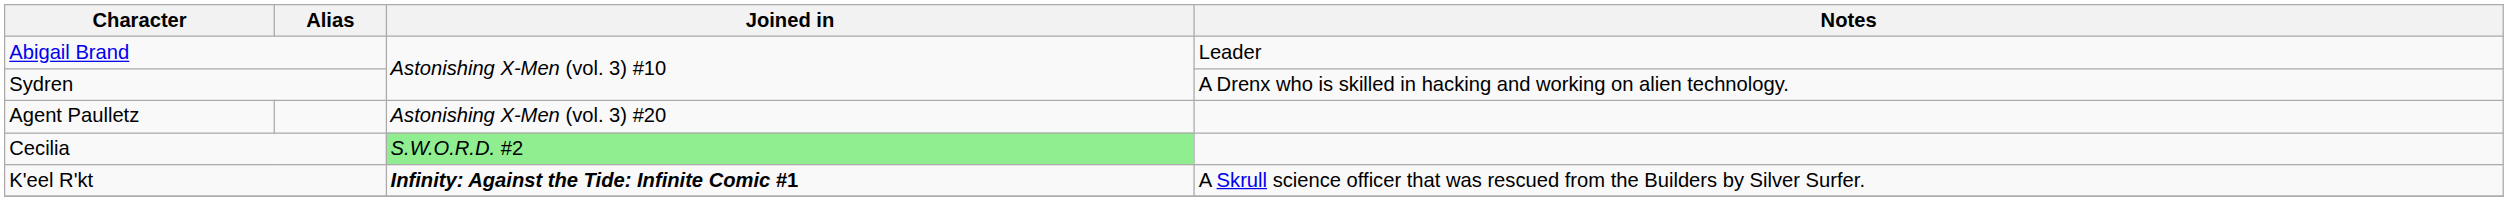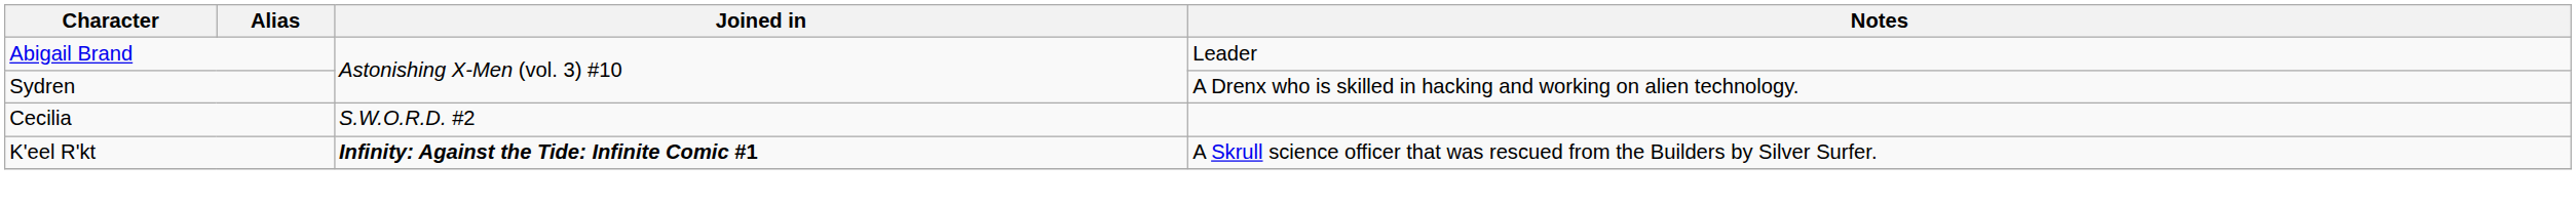- row: Agent Paulletz | Astonishing X-Men (vol. 3) #20
Cecilia | Joined in: lightgreen background -> no background
